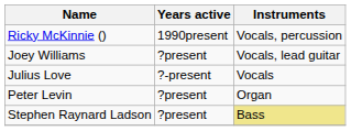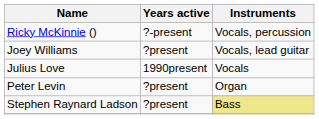Ricky McKinnie () | Years active: 1990present -> ?-present
Julius Love | Years active: ?-present -> 1990present
